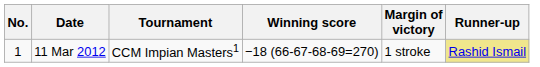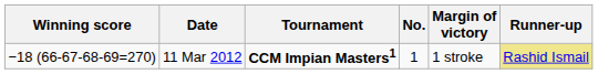columns swapped: No. <-> Winning score
11 Mar 2012 | Tournament: normal -> bold
